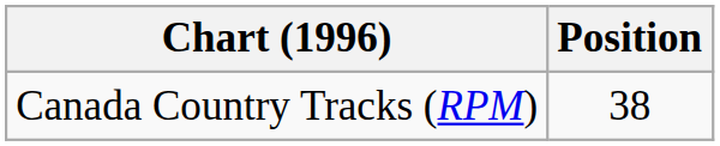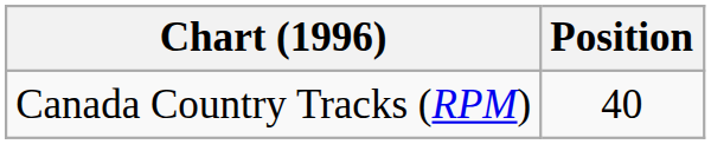Canada Country Tracks (RPM) | Position: 38 -> 40
